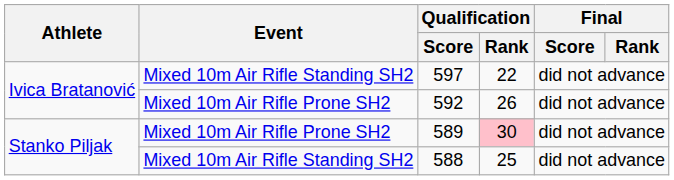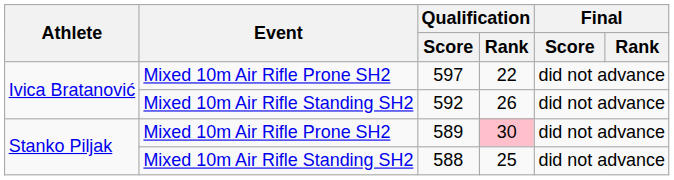597 | Event: Mixed 10m Air Rifle Standing SH2 -> Mixed 10m Air Rifle Prone SH2
592 | Event: Mixed 10m Air Rifle Prone SH2 -> Mixed 10m Air Rifle Standing SH2
